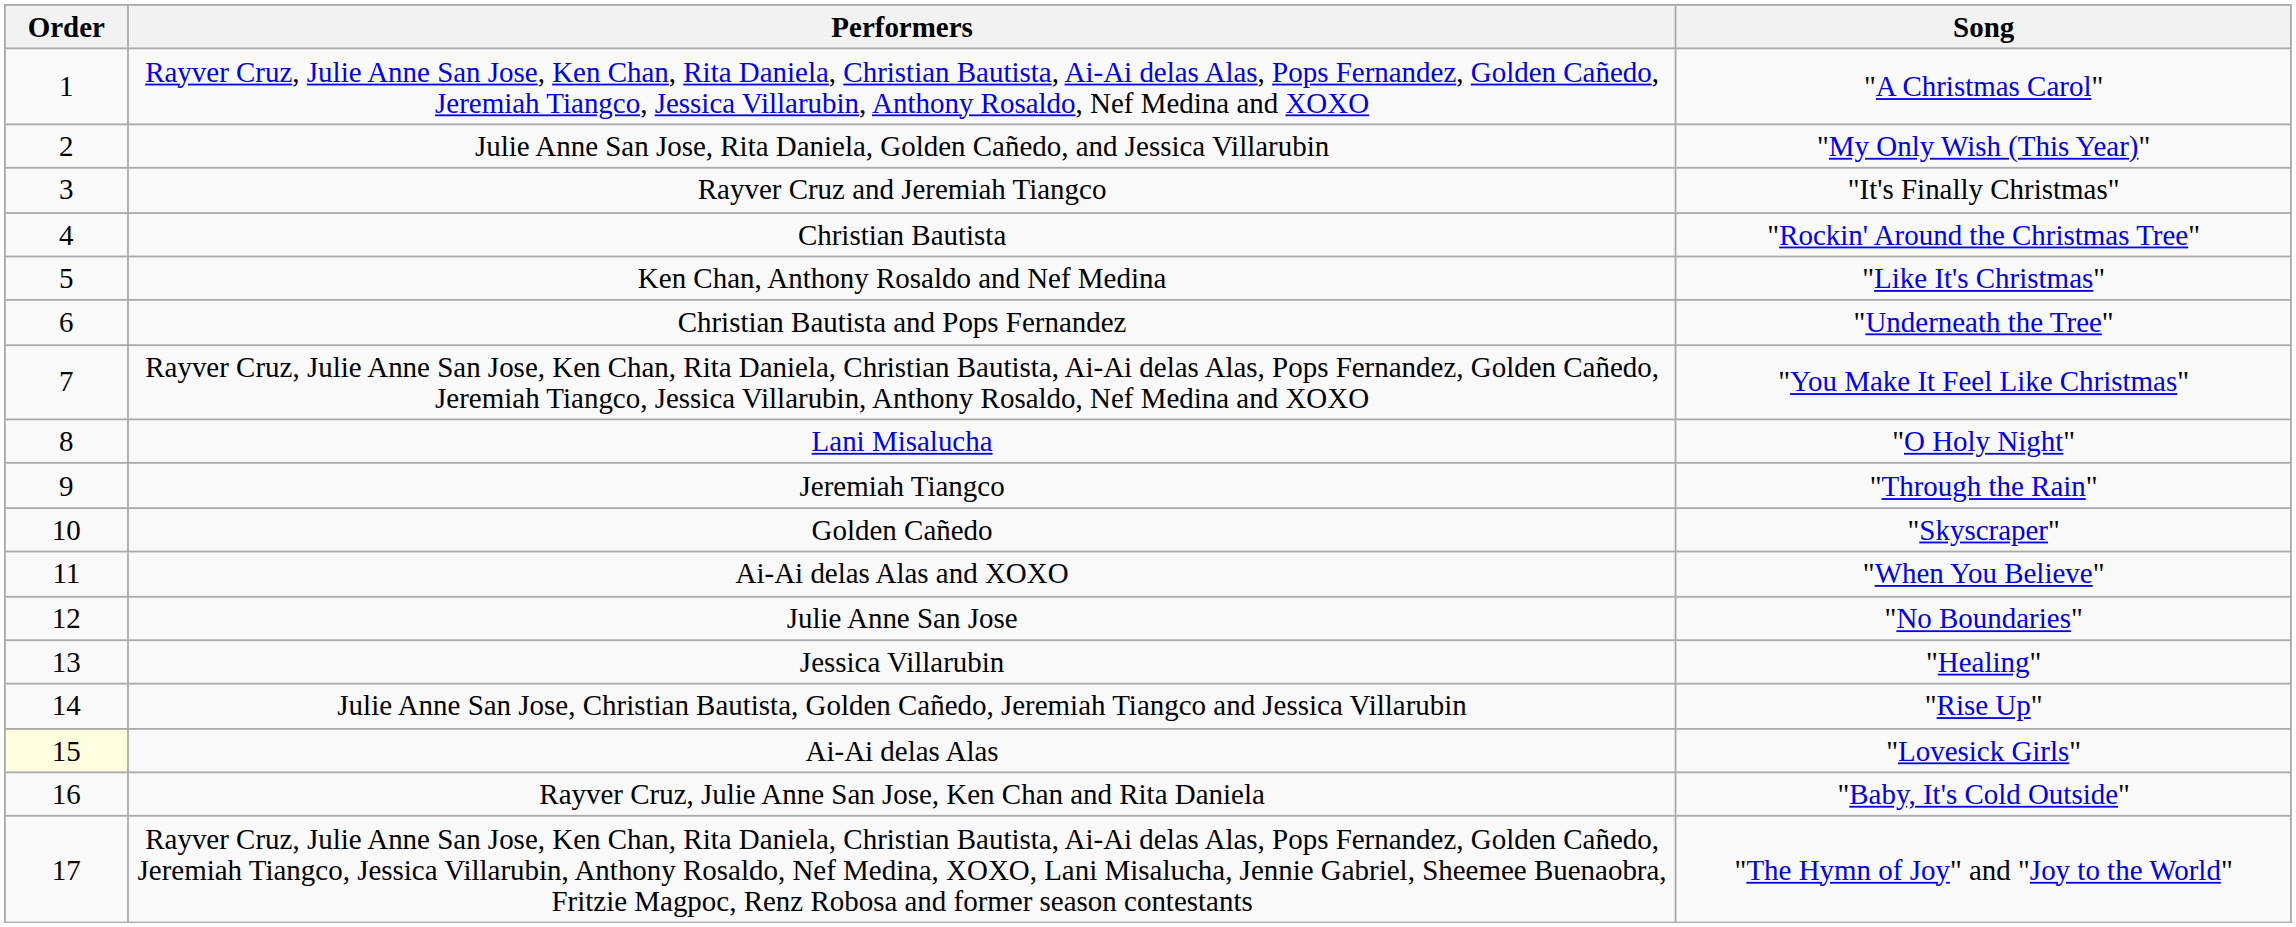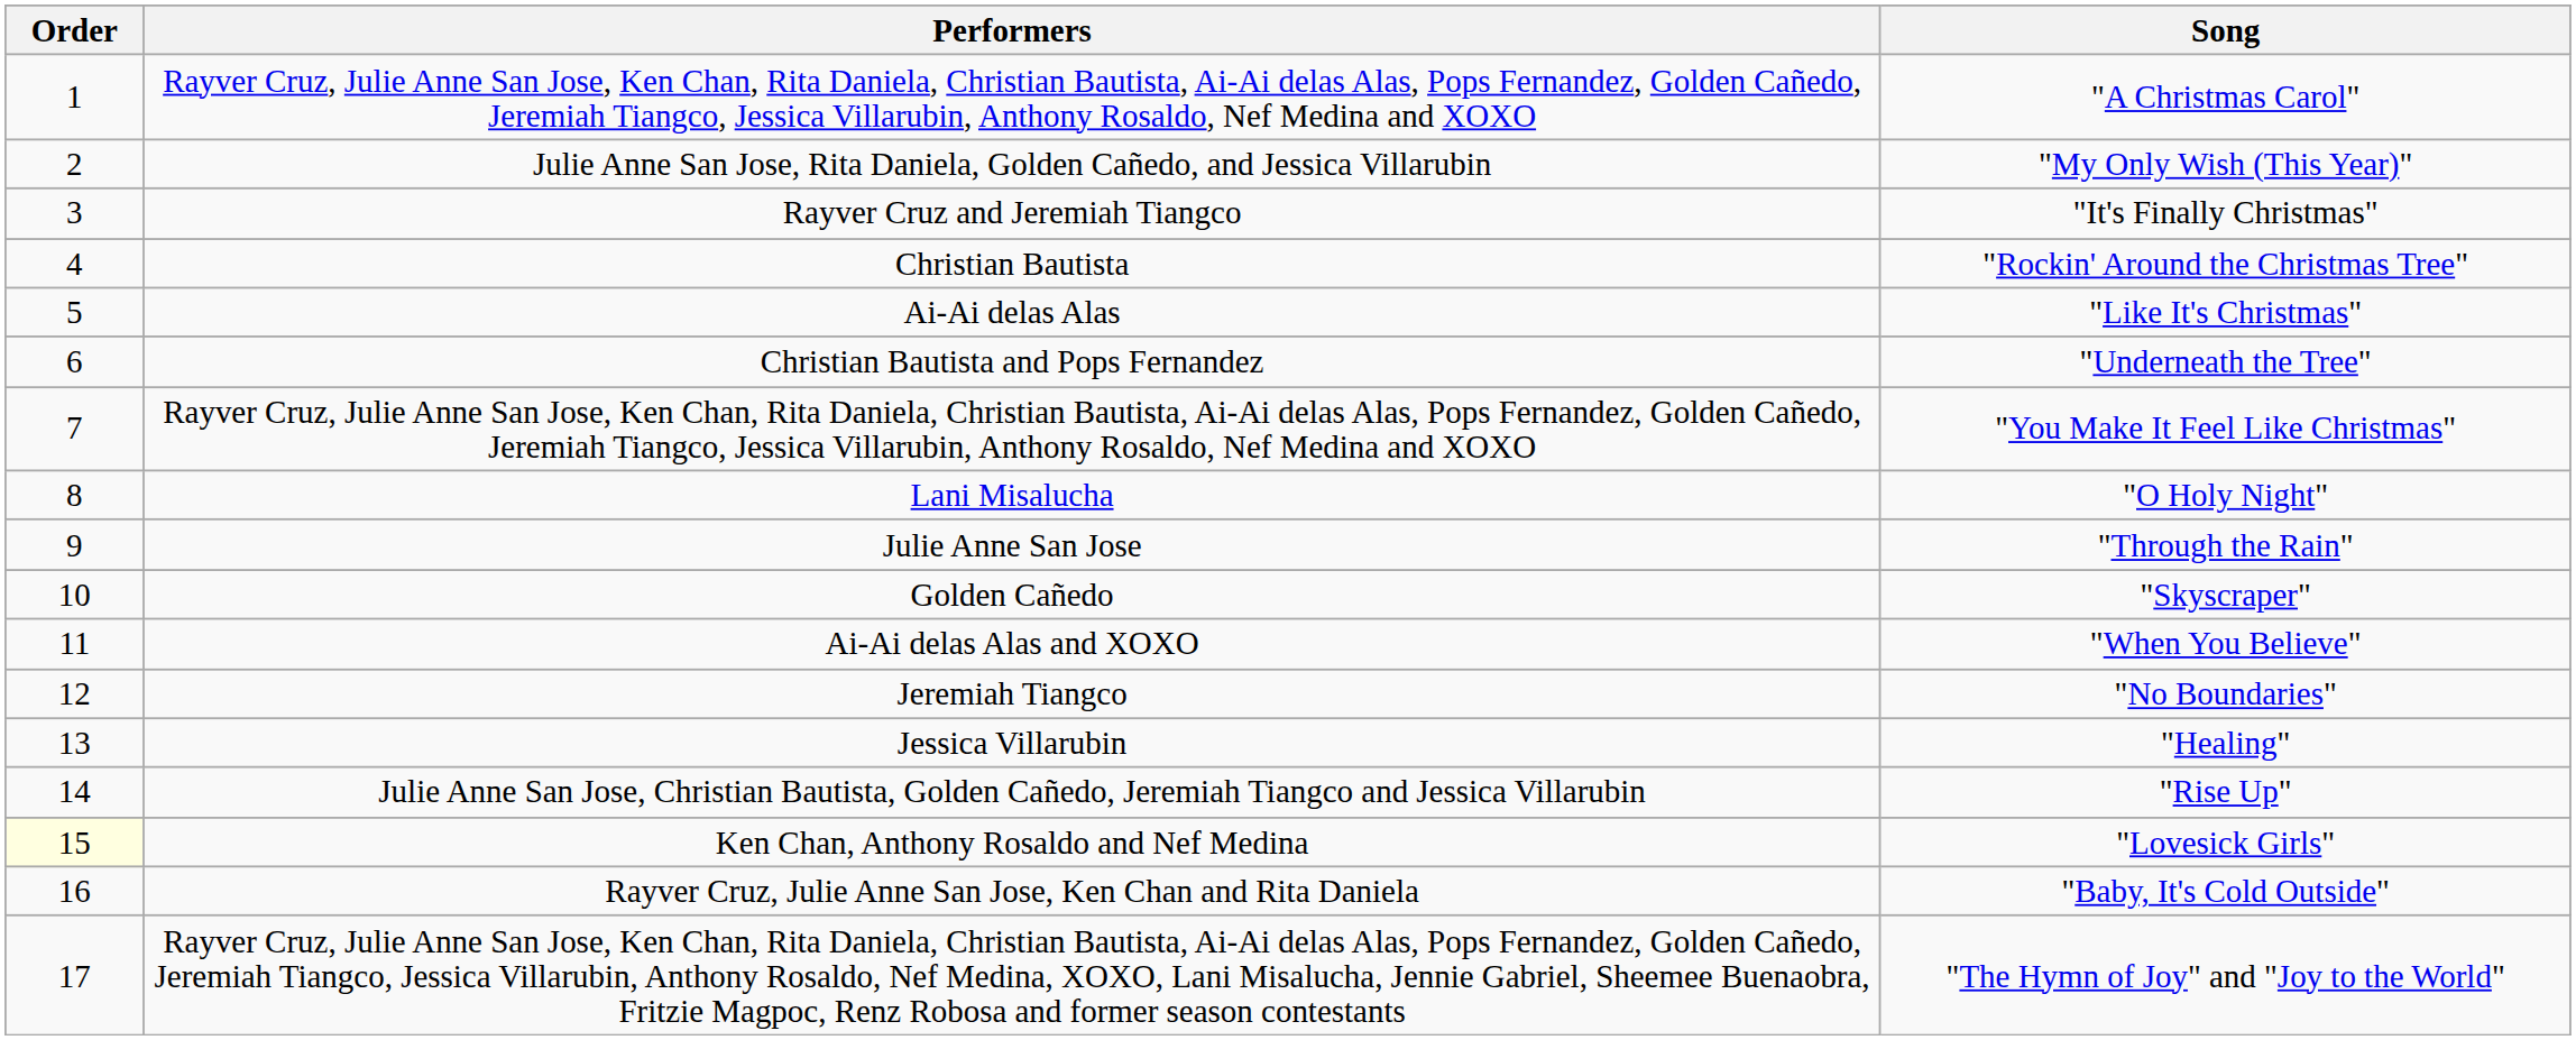"Like It's Christmas" | Performers: Ken Chan, Anthony Rosaldo and Nef Medina -> Ai-Ai delas Alas
"Through the Rain" | Performers: Jeremiah Tiangco -> Julie Anne San Jose
"No Boundaries" | Performers: Julie Anne San Jose -> Jeremiah Tiangco
"Lovesick Girls" | Performers: Ai-Ai delas Alas -> Ken Chan, Anthony Rosaldo and Nef Medina
